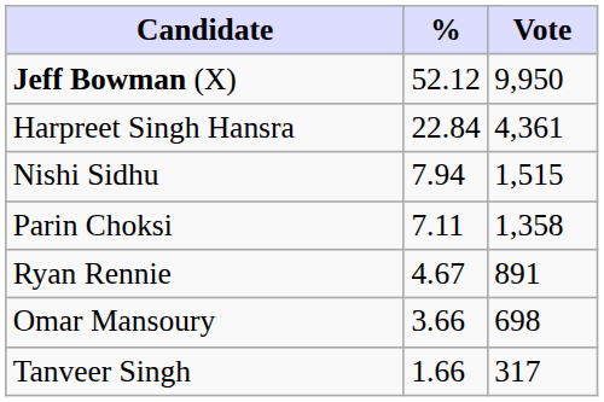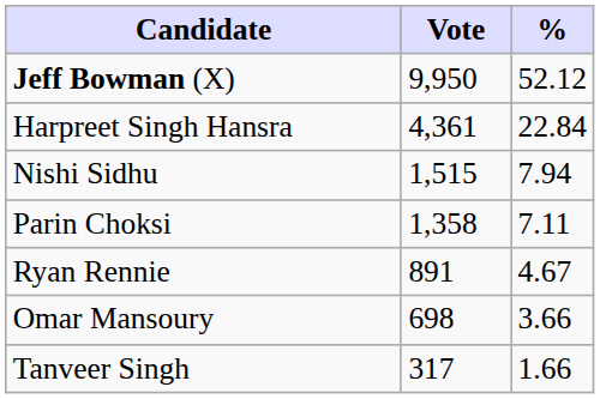columns swapped: Vote <-> %
